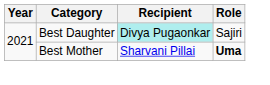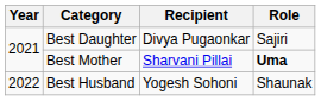Best Daughter | Recipient: paleturquoise background -> no background
+ row: 2022 | Best Husband | Yogesh Sohoni | Shaunak
